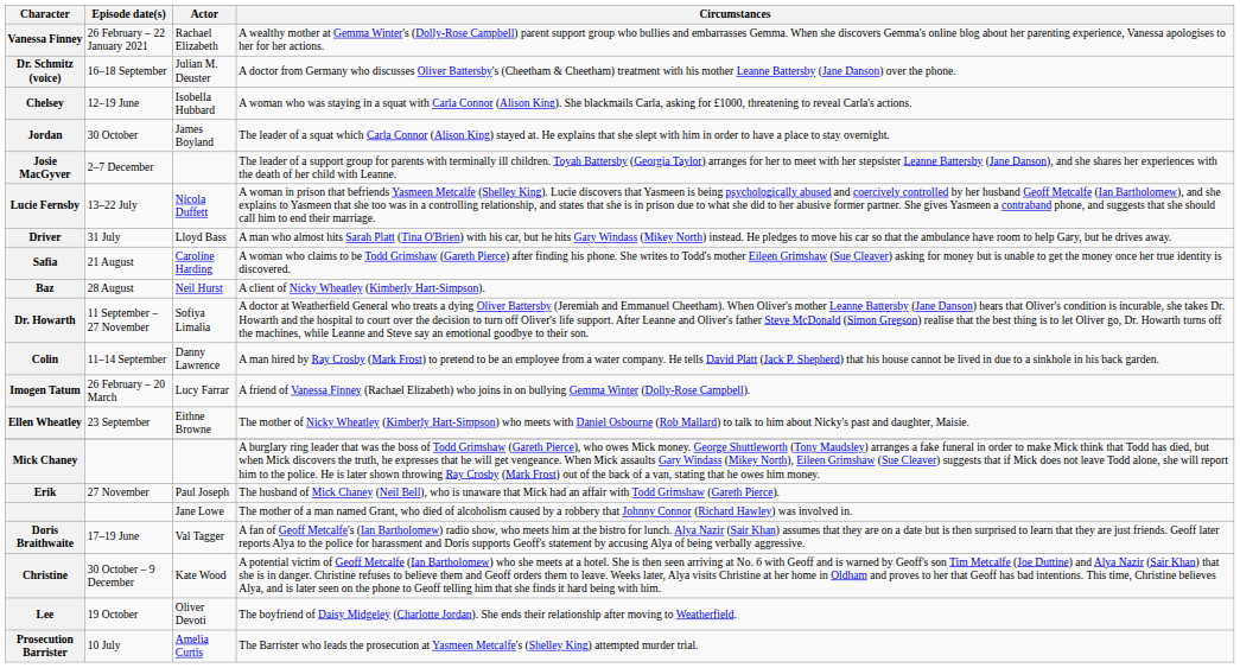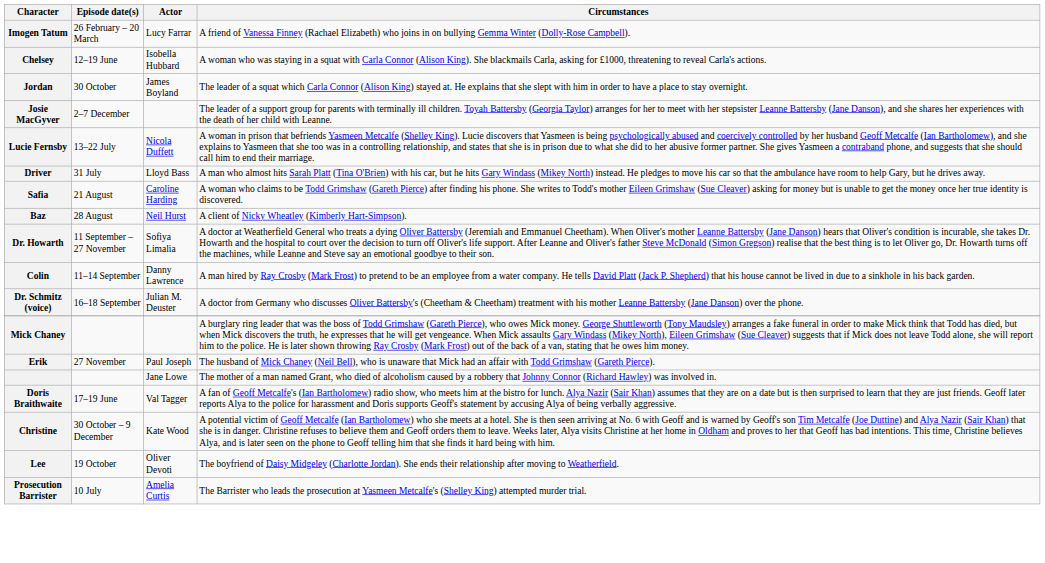- row: Vanessa Finney | 26 February – 22 January 2021 | Rachael Elizabeth | A wealthy mother at Gemma Winter's (Dolly-Rose Campbell) parent support group who bullies and embarrasses Gemma. When she discovers Gemma's online blog about her parenting experience, Vanessa apologises to her for her actions.
rows swapped: Imogen Tatum <-> Dr. Schmitz (voice)
- row: Ellen Wheatley | 23 September | Eithne Browne | The mother of Nicky Wheatley (Kimberly Hart-Simpson) who meets with Daniel Osbourne (Rob Mallard) to talk to him about Nicky's past and daughter, Maisie.
